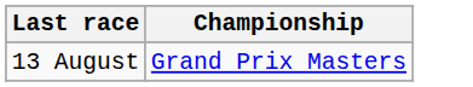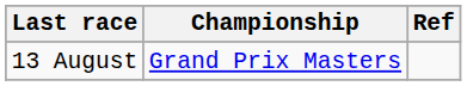+ column: Ref
